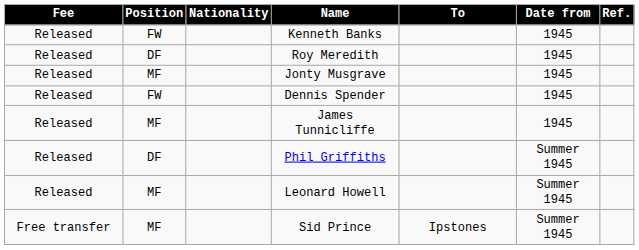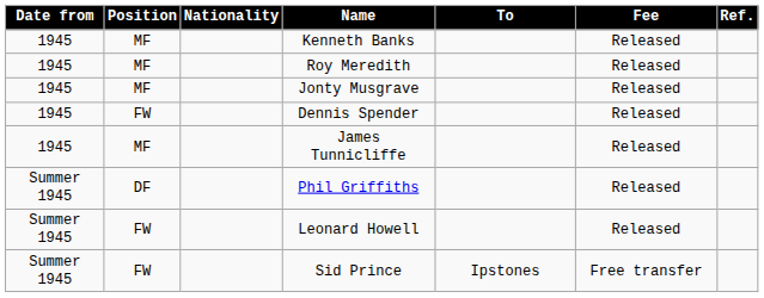columns swapped: Date from <-> Fee
Kenneth Banks | Position: FW -> MF
Roy Meredith | Position: DF -> MF
Leonard Howell | Position: MF -> FW
Sid Prince | Position: MF -> FW
